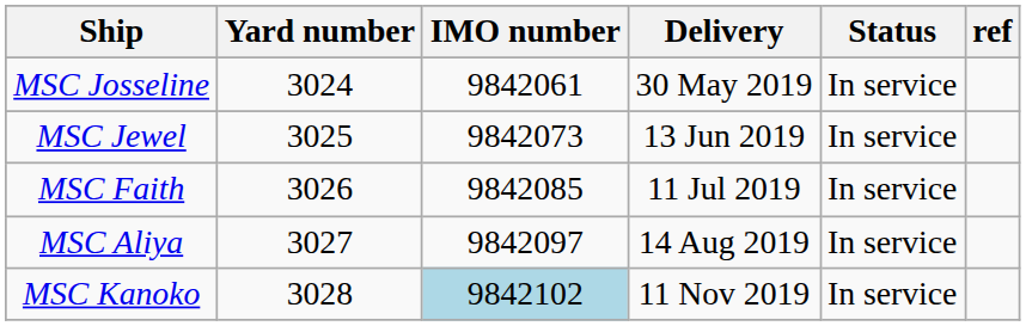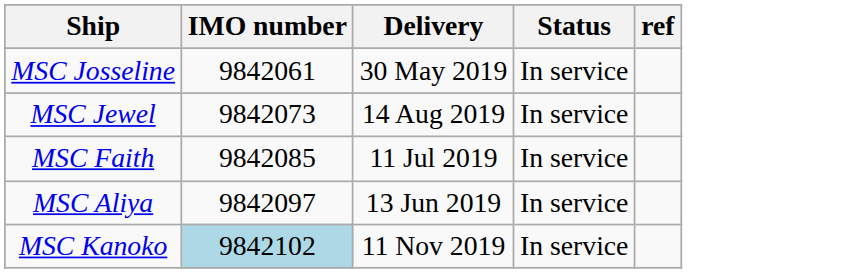- column: Yard number | 3024 | 3025 | 3026 | 3027 | 3028
MSC Jewel | Delivery: 13 Jun 2019 -> 14 Aug 2019
MSC Aliya | Delivery: 14 Aug 2019 -> 13 Jun 2019
